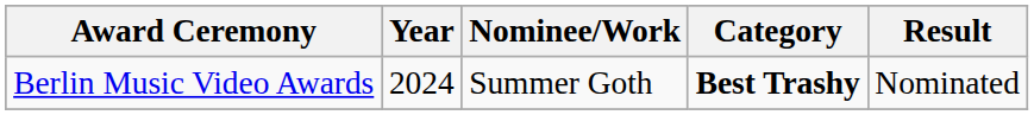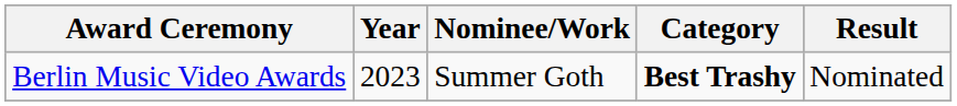Berlin Music Video Awards | Year: 2024 -> 2023
